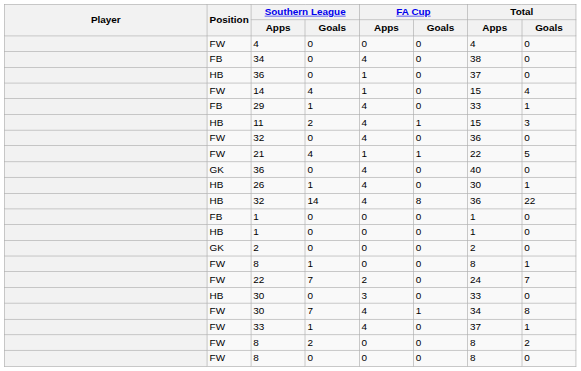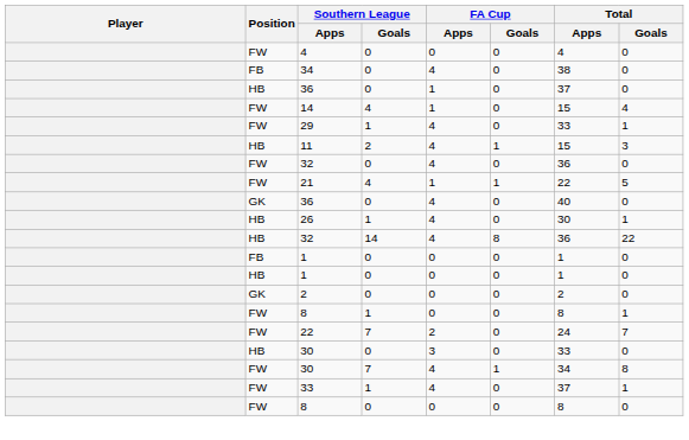29 | Position: FB -> FW
- row: FW | 8 | 2 | 0 | 0 | 8 | 2
